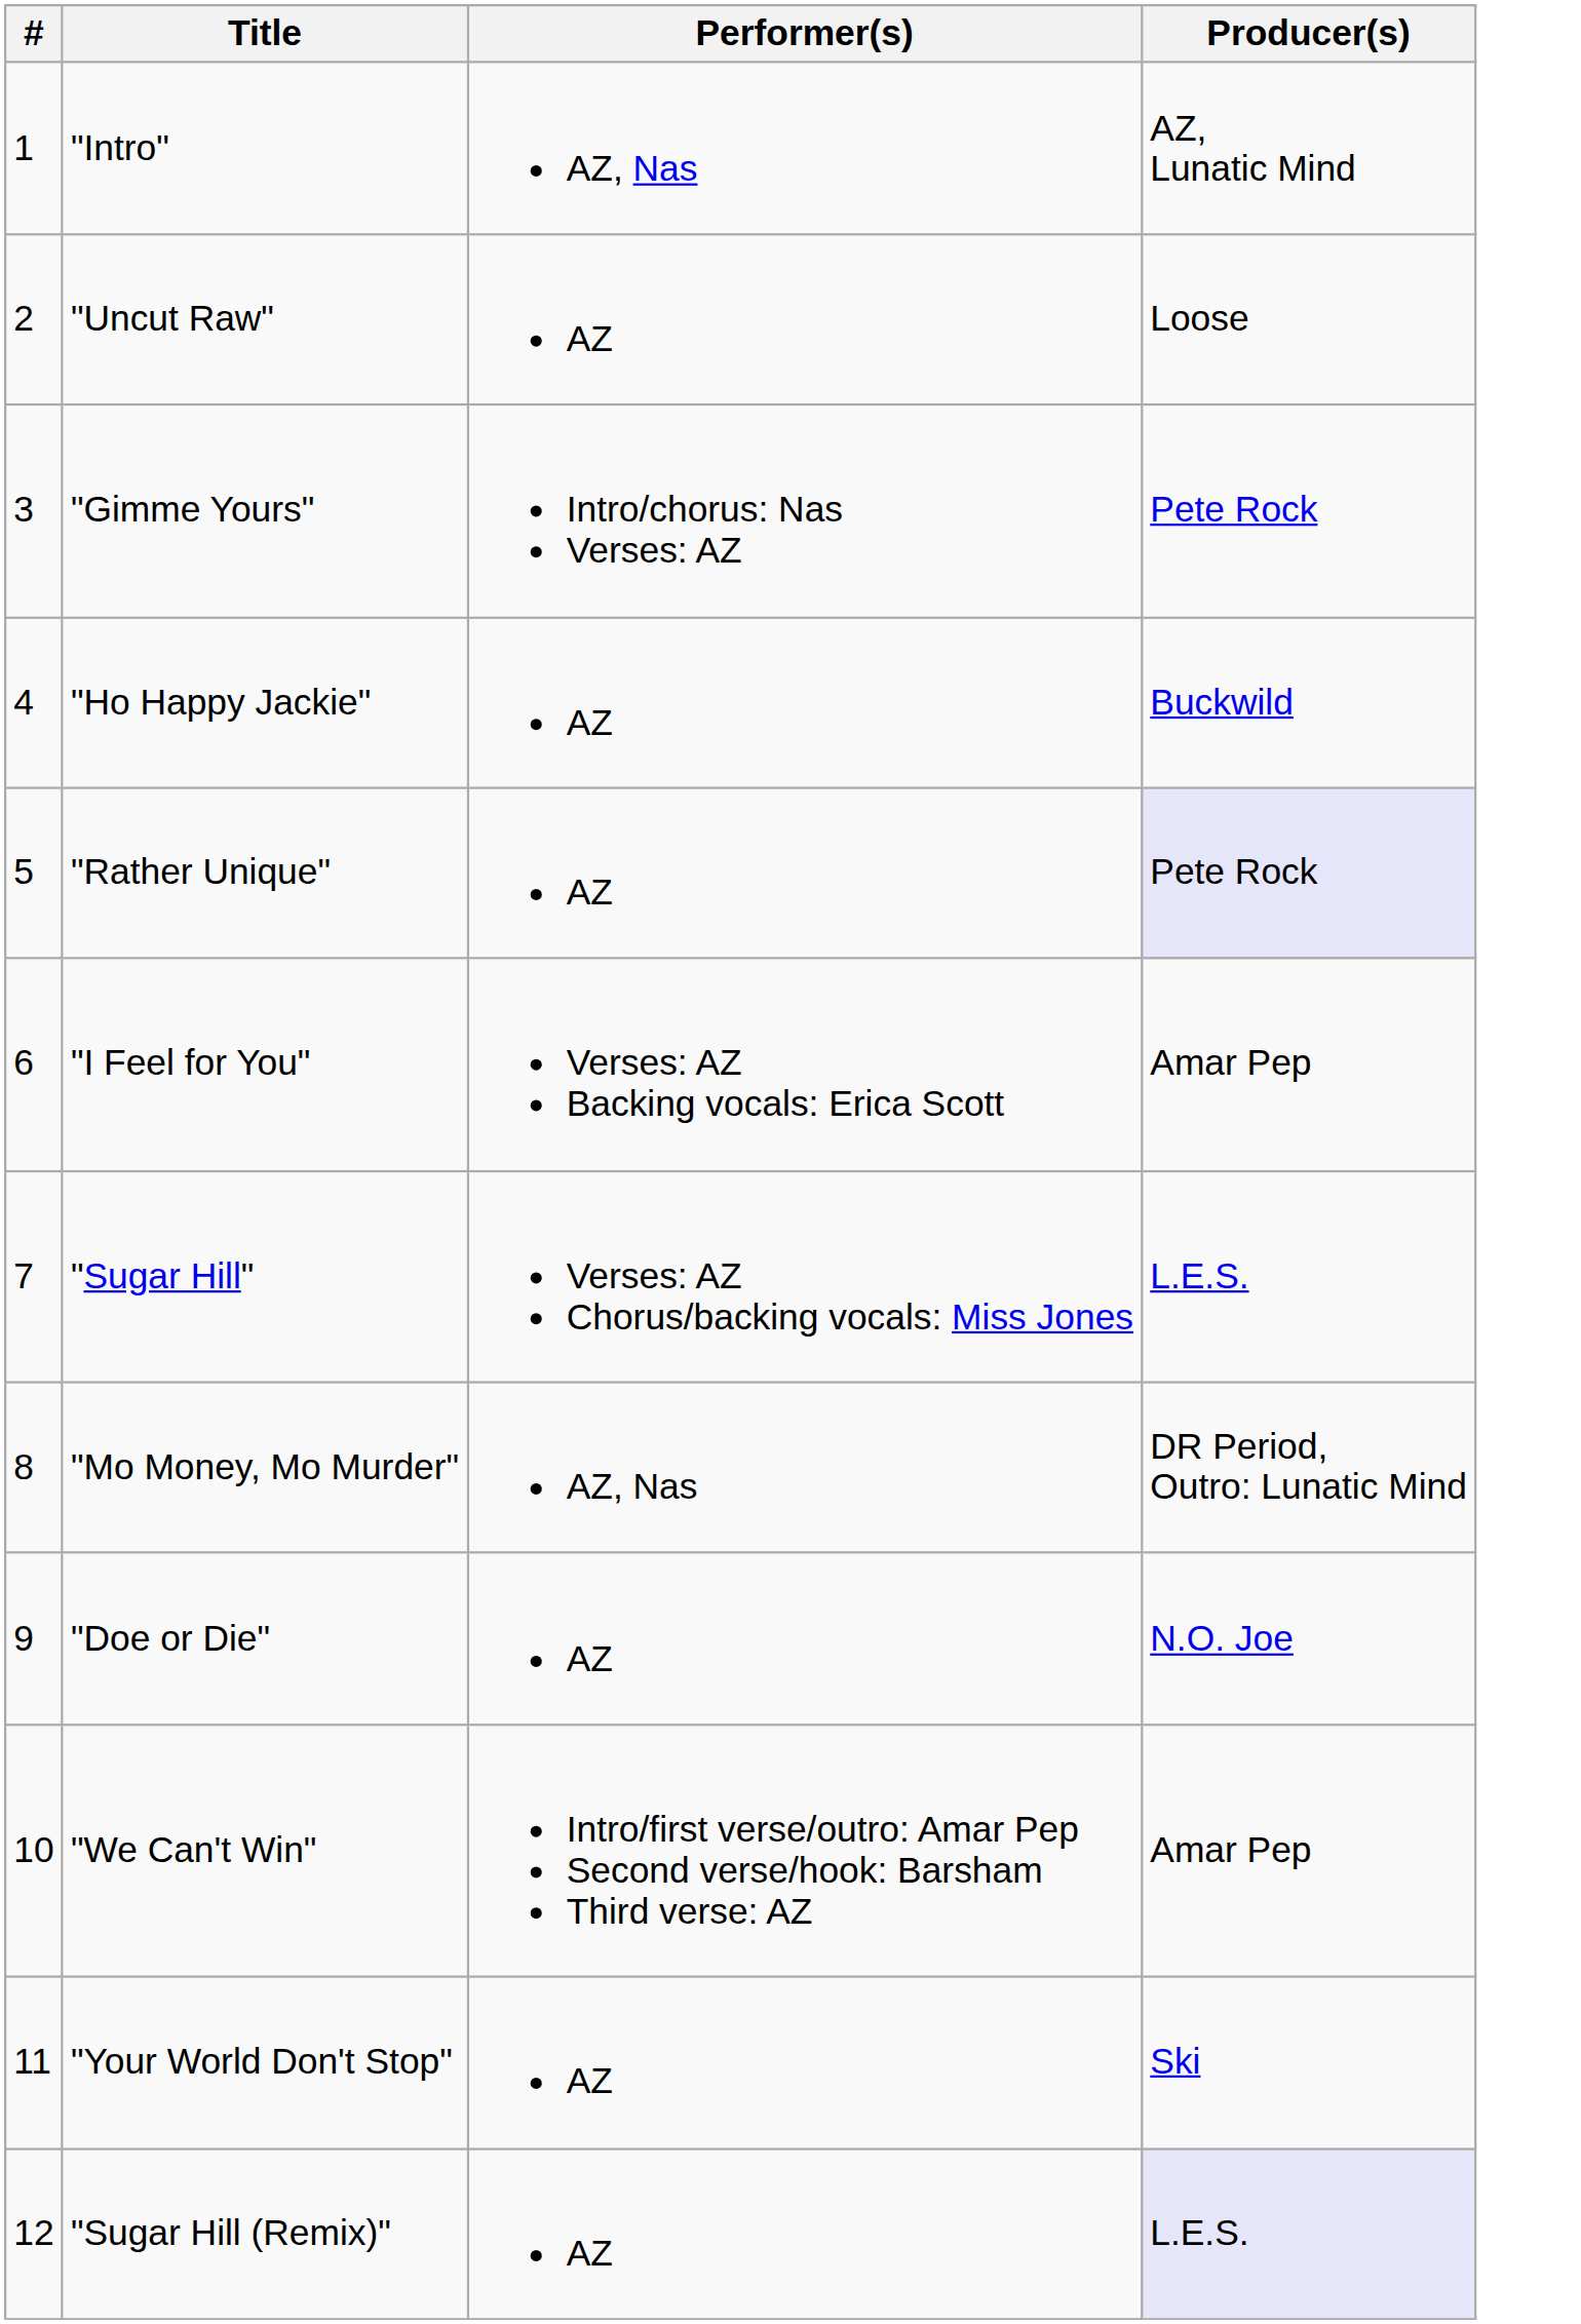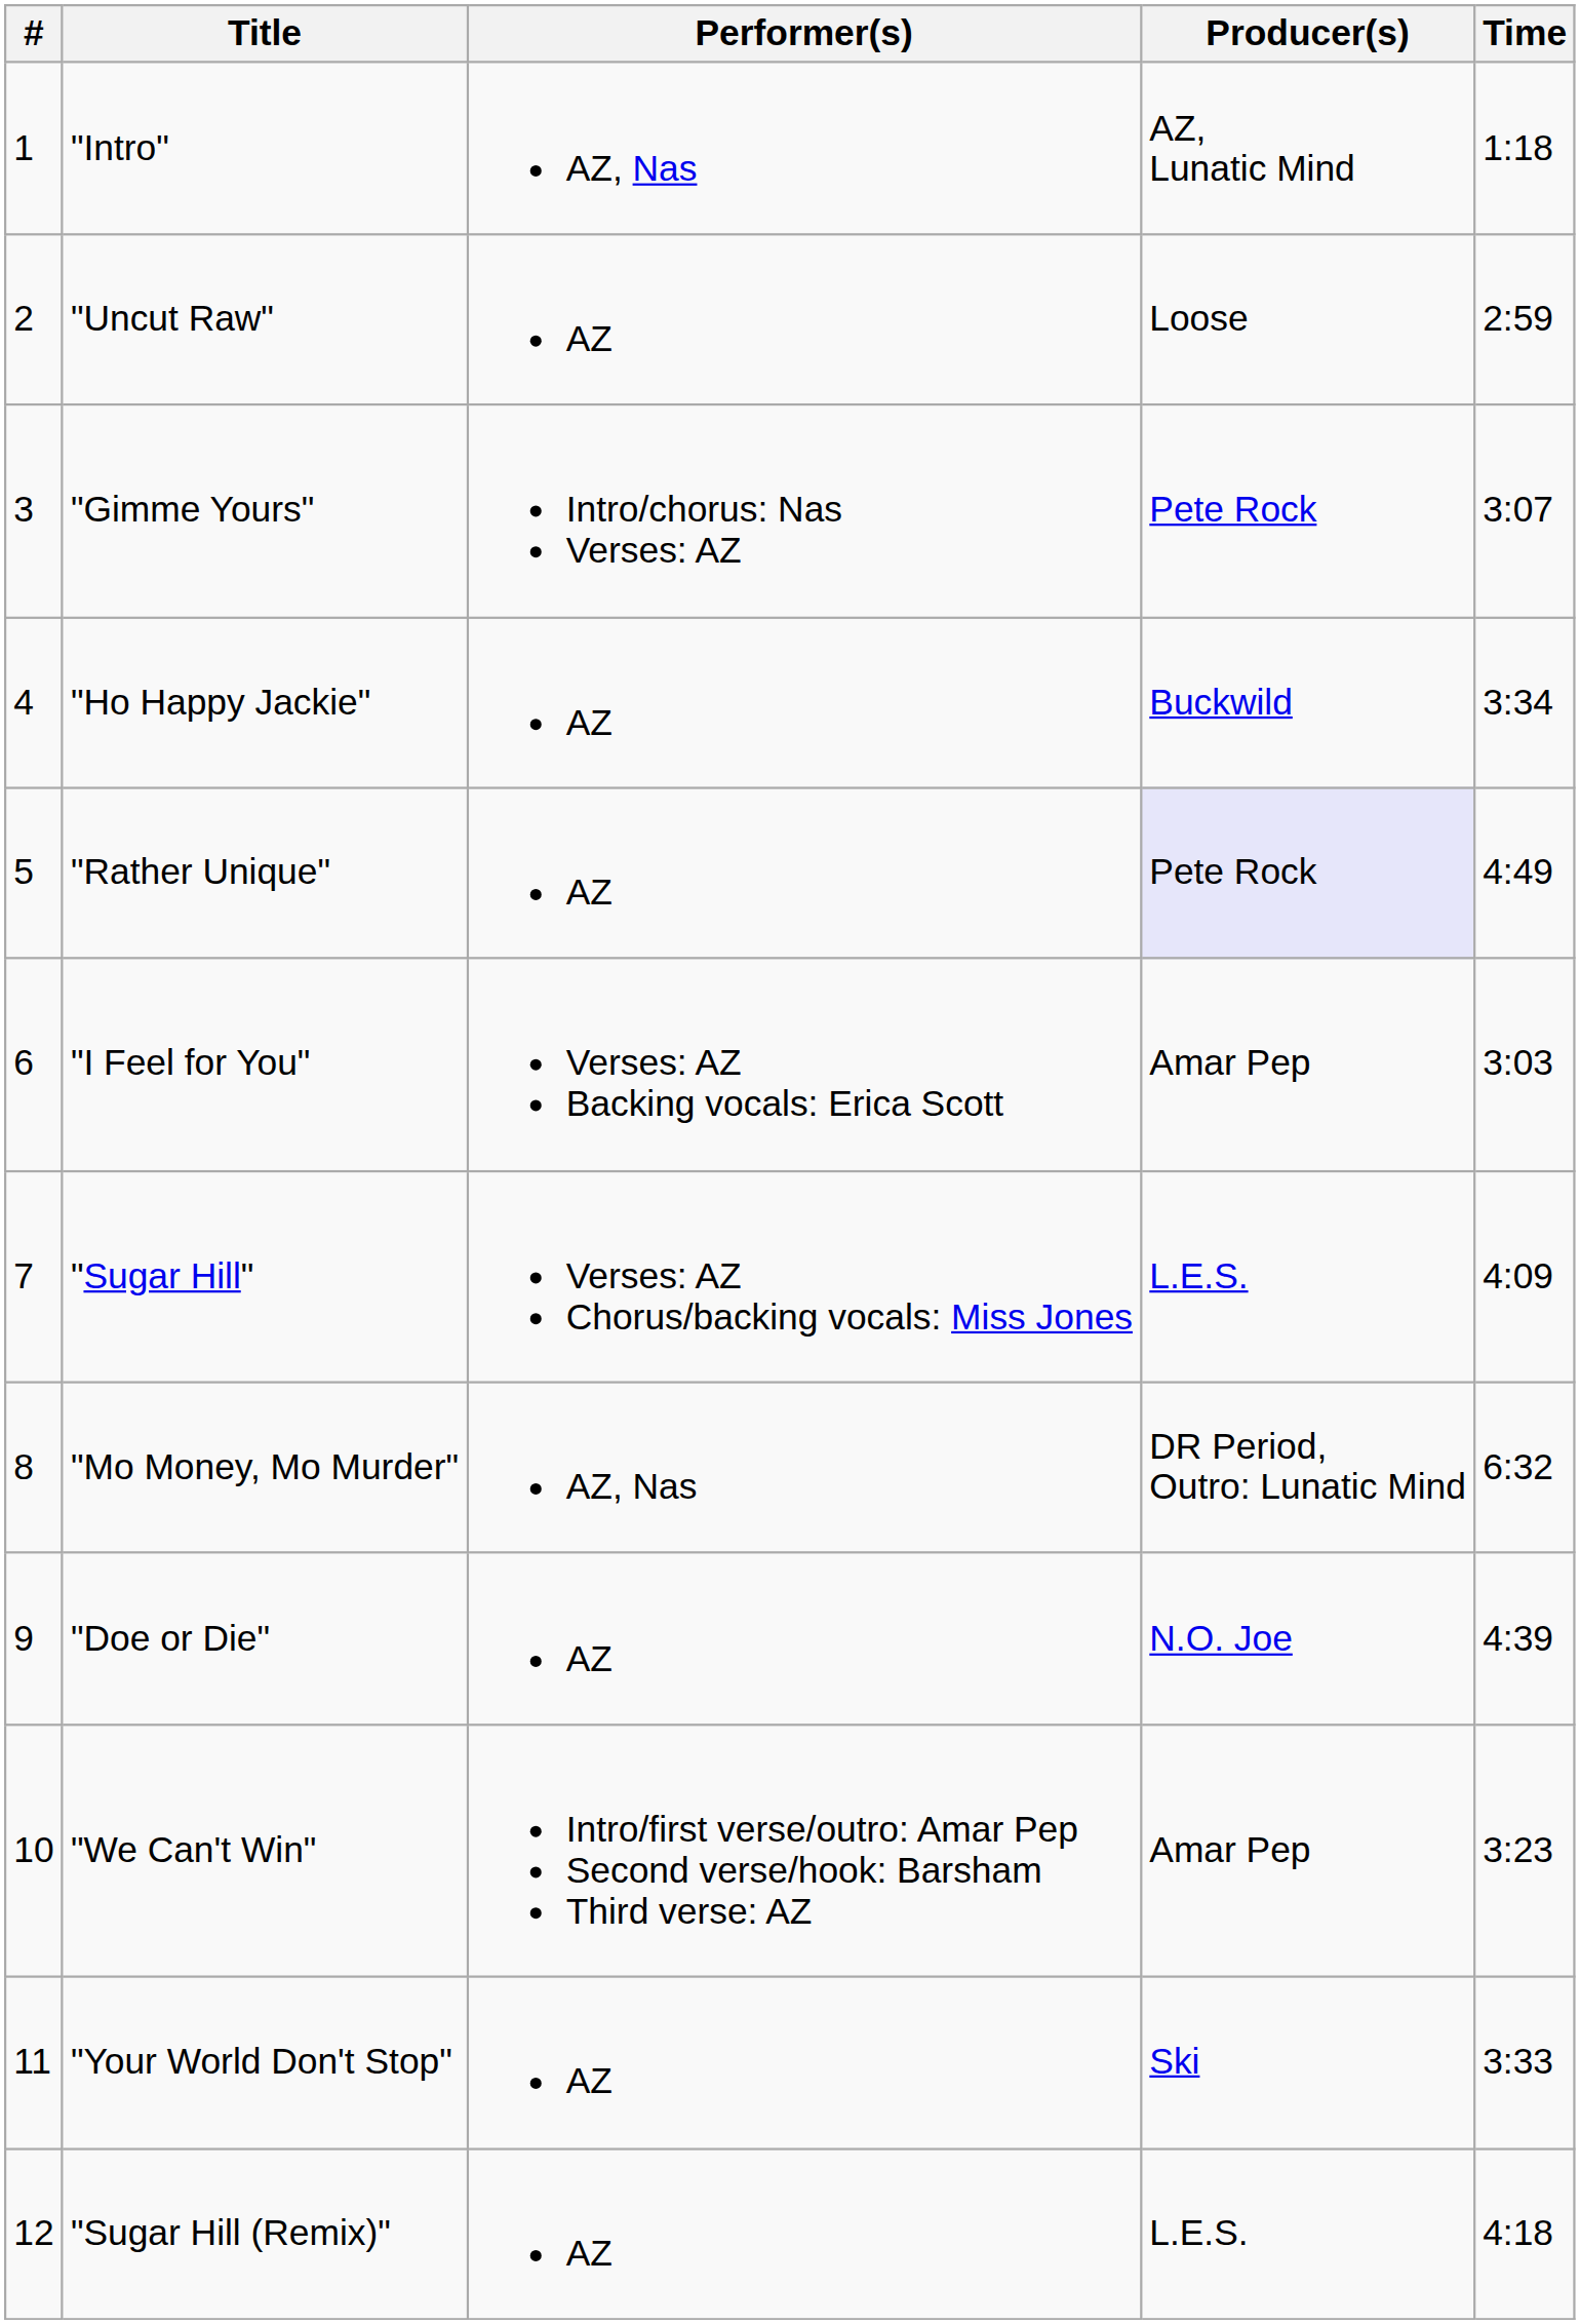+ column: Time | 1:18 | 2:59 | 3:07 | 3:34 | 4:49 | 3:03 | 4:09 | 6:32 | 4:39 | 3:23 | 3:33 | 4:18
"Sugar Hill (Remix)" | Producer(s): lavender background -> no background
